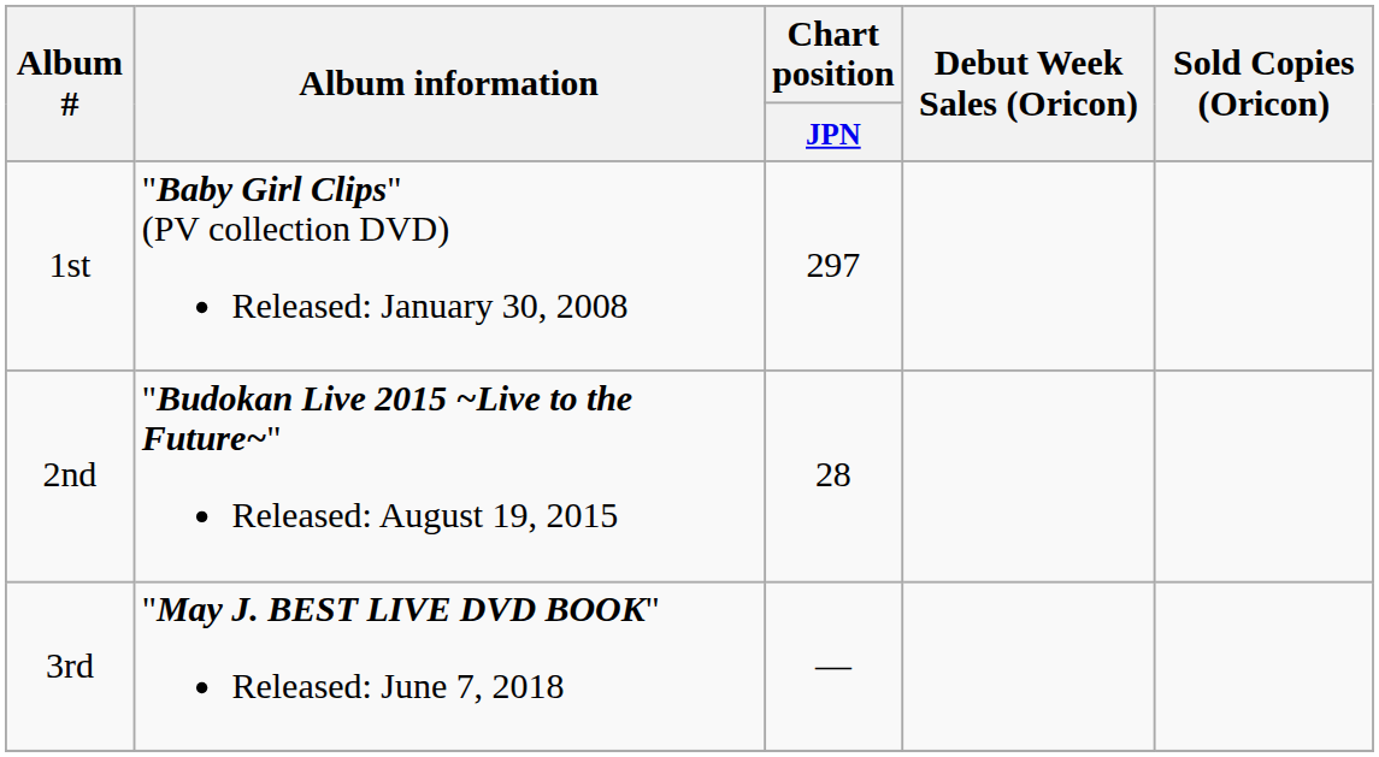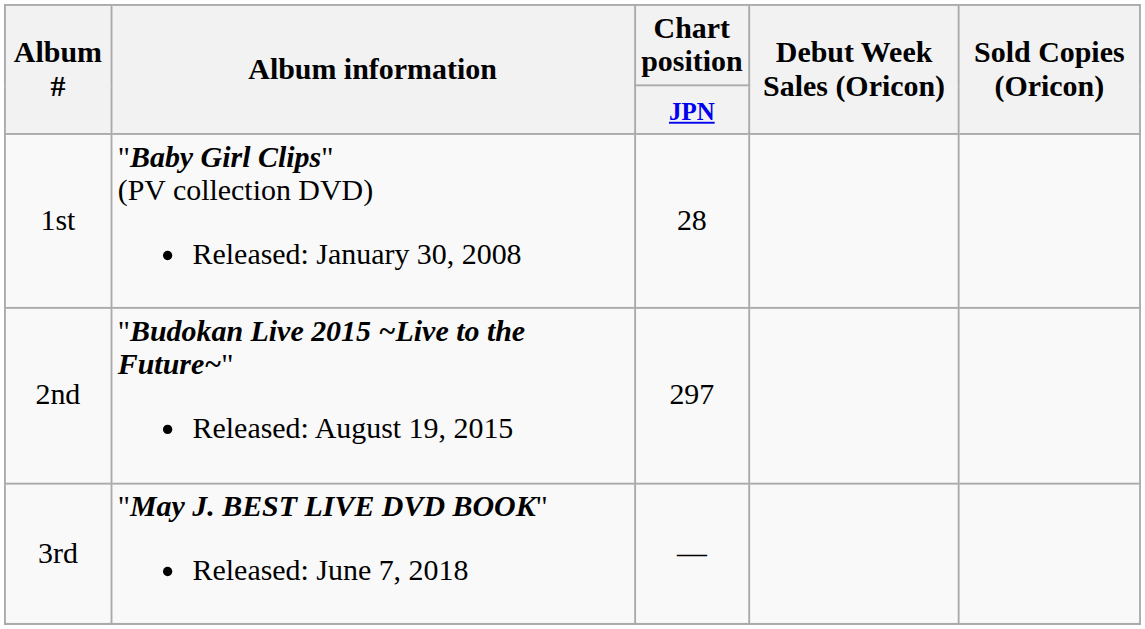1st | Chart position / JPN: 297 -> 28
2nd | Chart position / JPN: 28 -> 297
